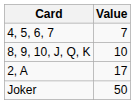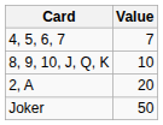2, A | Value: 17 -> 20
